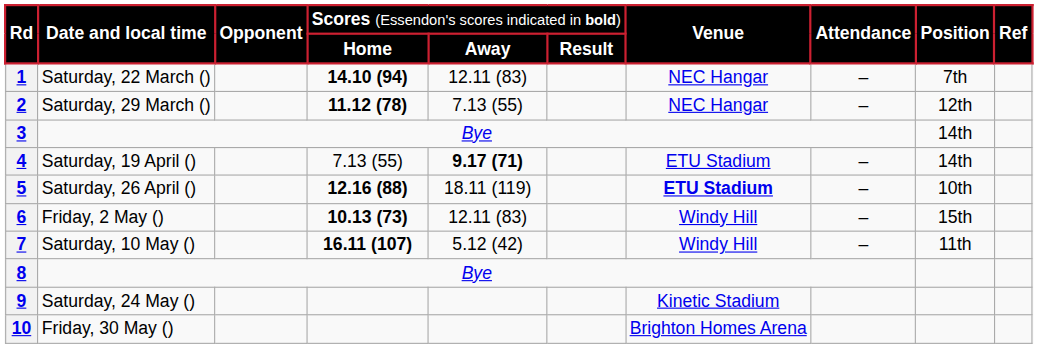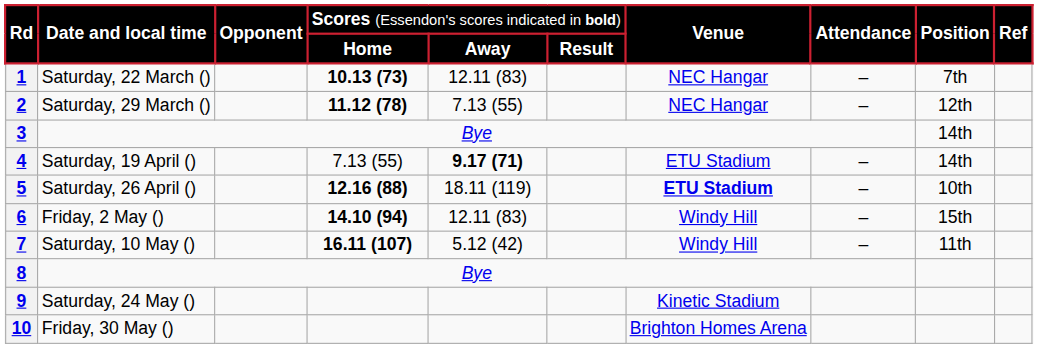1 | column 4: 14.10 (94) -> 10.13 (73)
6 | column 4: 10.13 (73) -> 14.10 (94)
